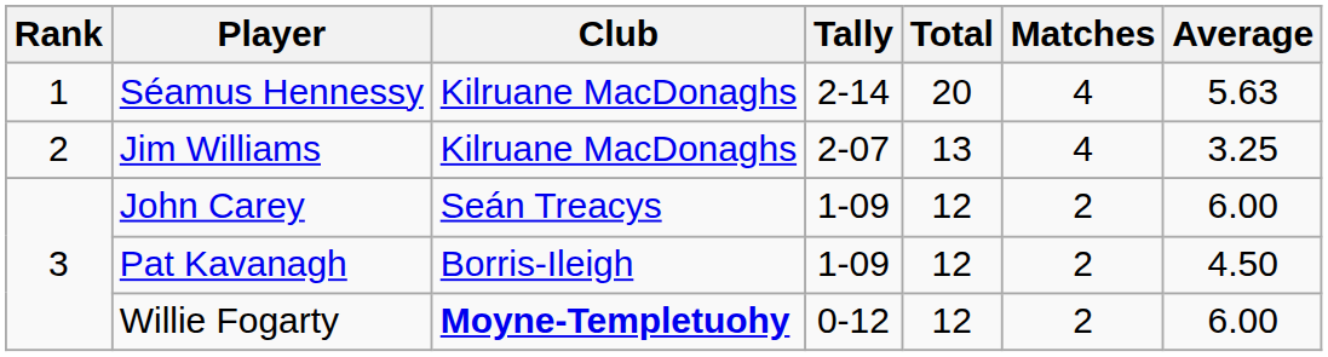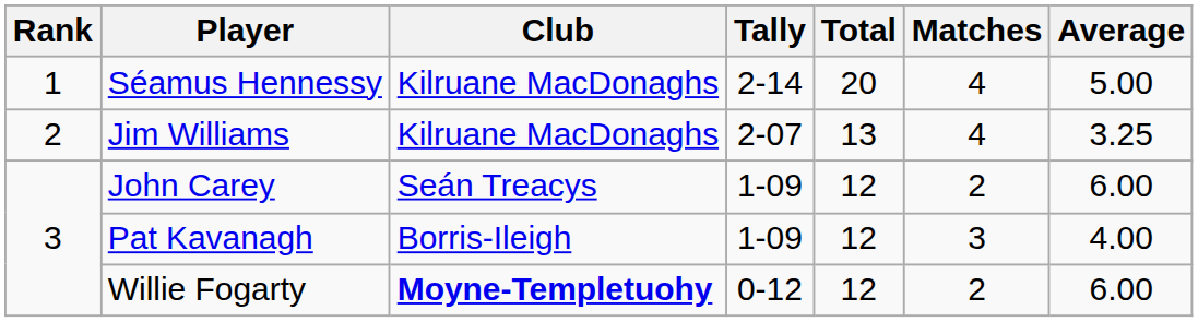Séamus Hennessy | Average: 5.63 -> 5.00
Pat Kavanagh | Matches: 2 -> 3
Pat Kavanagh | Average: 4.50 -> 4.00
